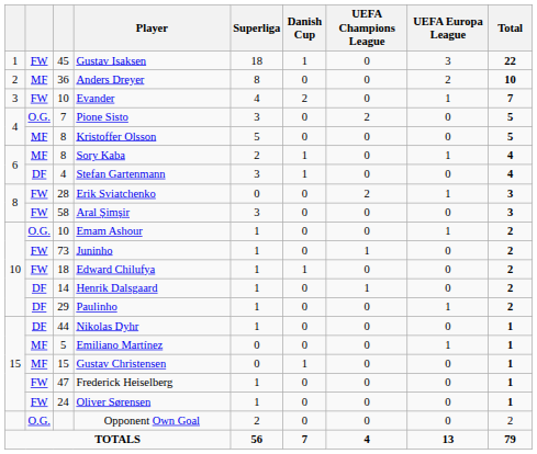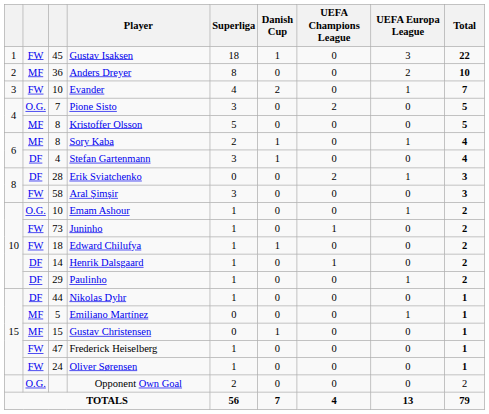Erik Sviatchenko | column 2: FW -> DF
